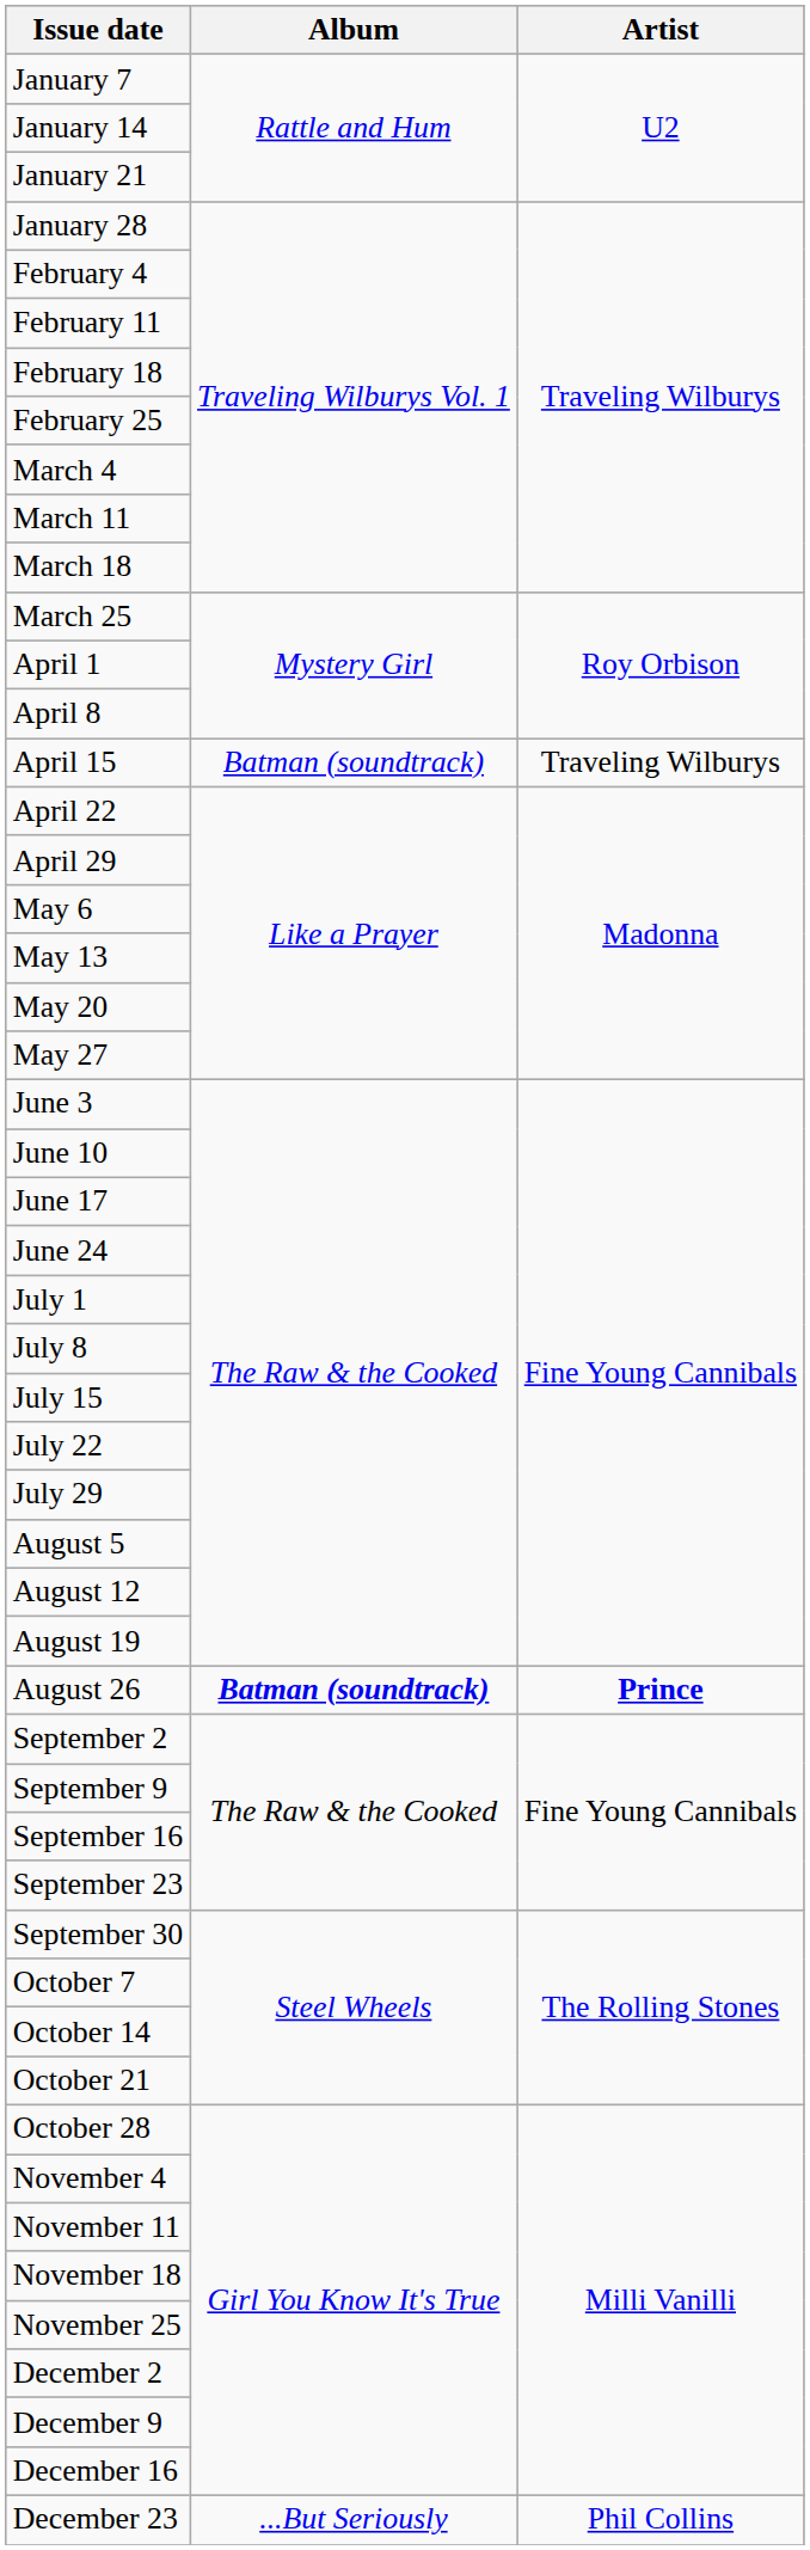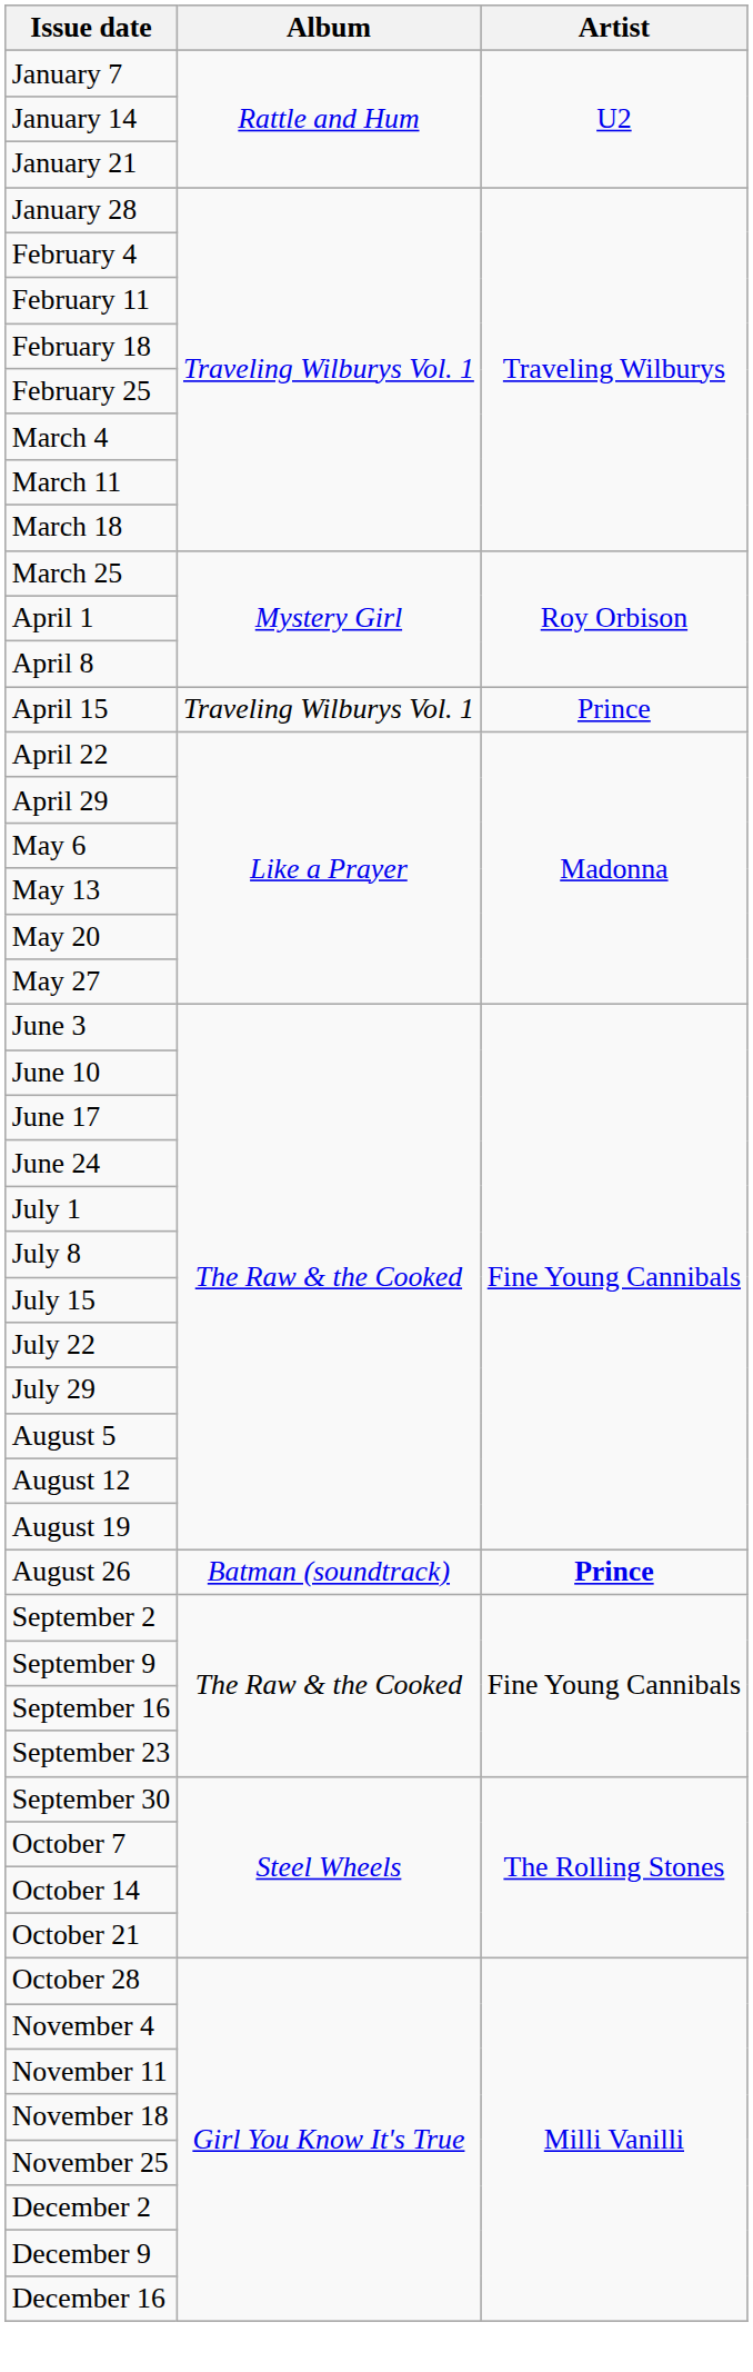April 15 | Album: Batman (soundtrack) -> Traveling Wilburys Vol. 1
April 15 | Artist: Traveling Wilburys -> Prince
August 26 | Album: bold -> normal
- row: December 23 | ...But Seriously | Phil Collins
